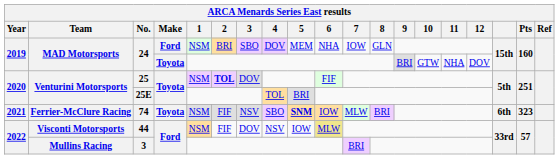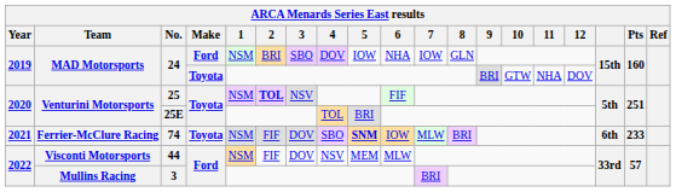24 / Ford | 5: MEM -> IOW
25 | 3: DOV -> NSV
74 | 3: NSV -> DOV
74 | Pts: 323 -> 233
44 | 5: IOW -> MEM
44 | 6: khaki background -> no background
